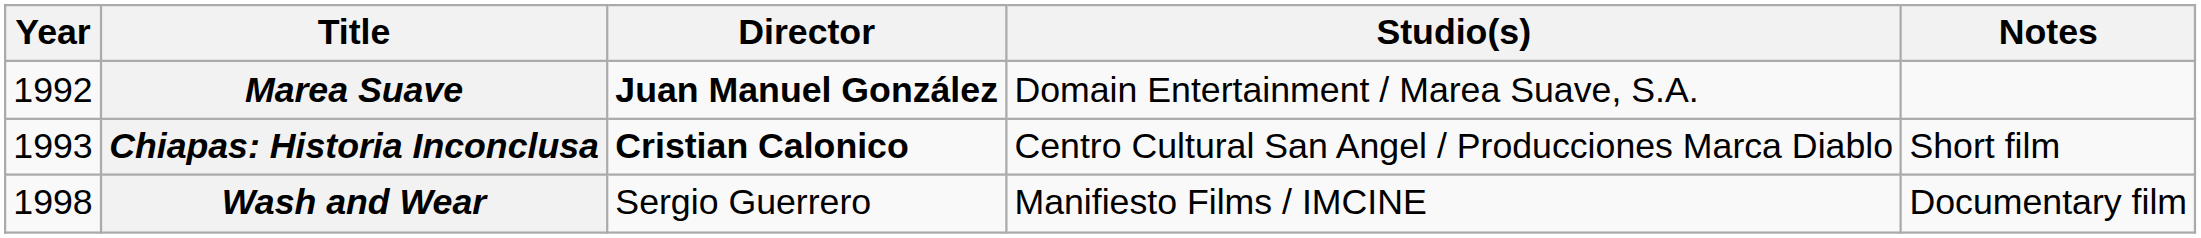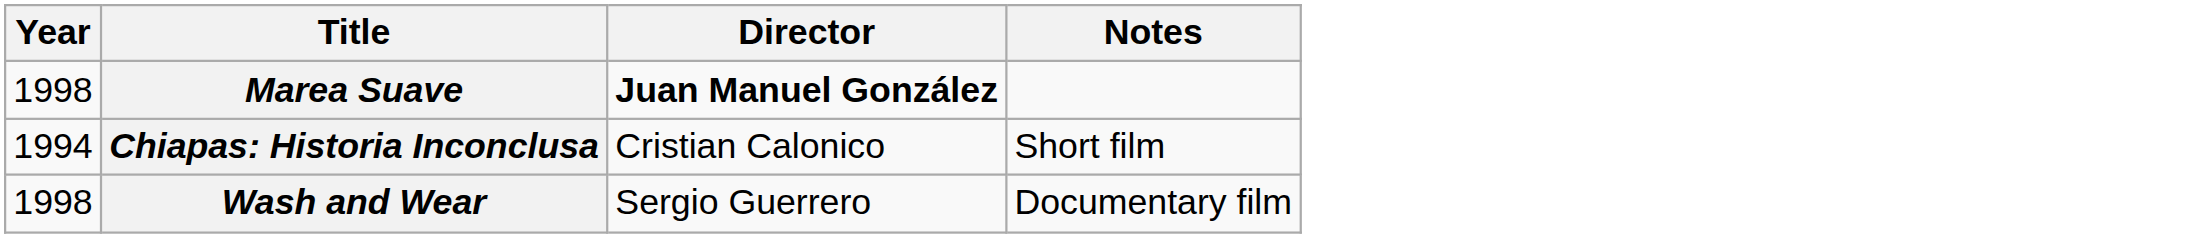- column: Studio(s) | Domain Entertainment / Marea Suave, S.A. | Centro Cultural San Angel / Producciones Marca Diablo | Manifiesto Films / IMCINE
Marea Suave | Year: 1992 -> 1998
Chiapas: Historia Inconclusa | Year: 1993 -> 1994
Chiapas: Historia Inconclusa | Director: bold -> normal
